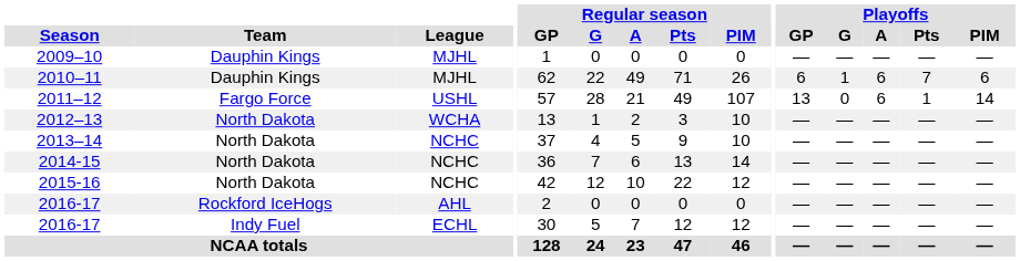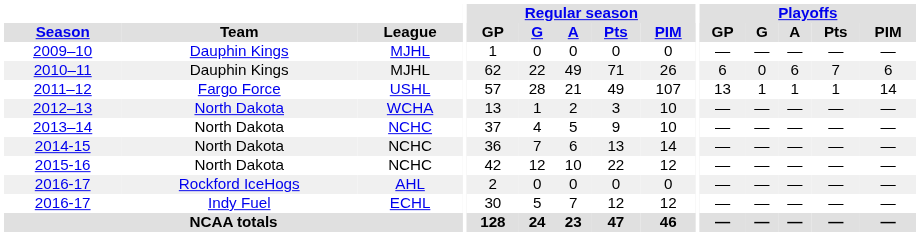2010–11 | Playoffs / G: 1 -> 0
2011–12 | Playoffs / G: 0 -> 1
2011–12 | Playoffs / A: 6 -> 1
